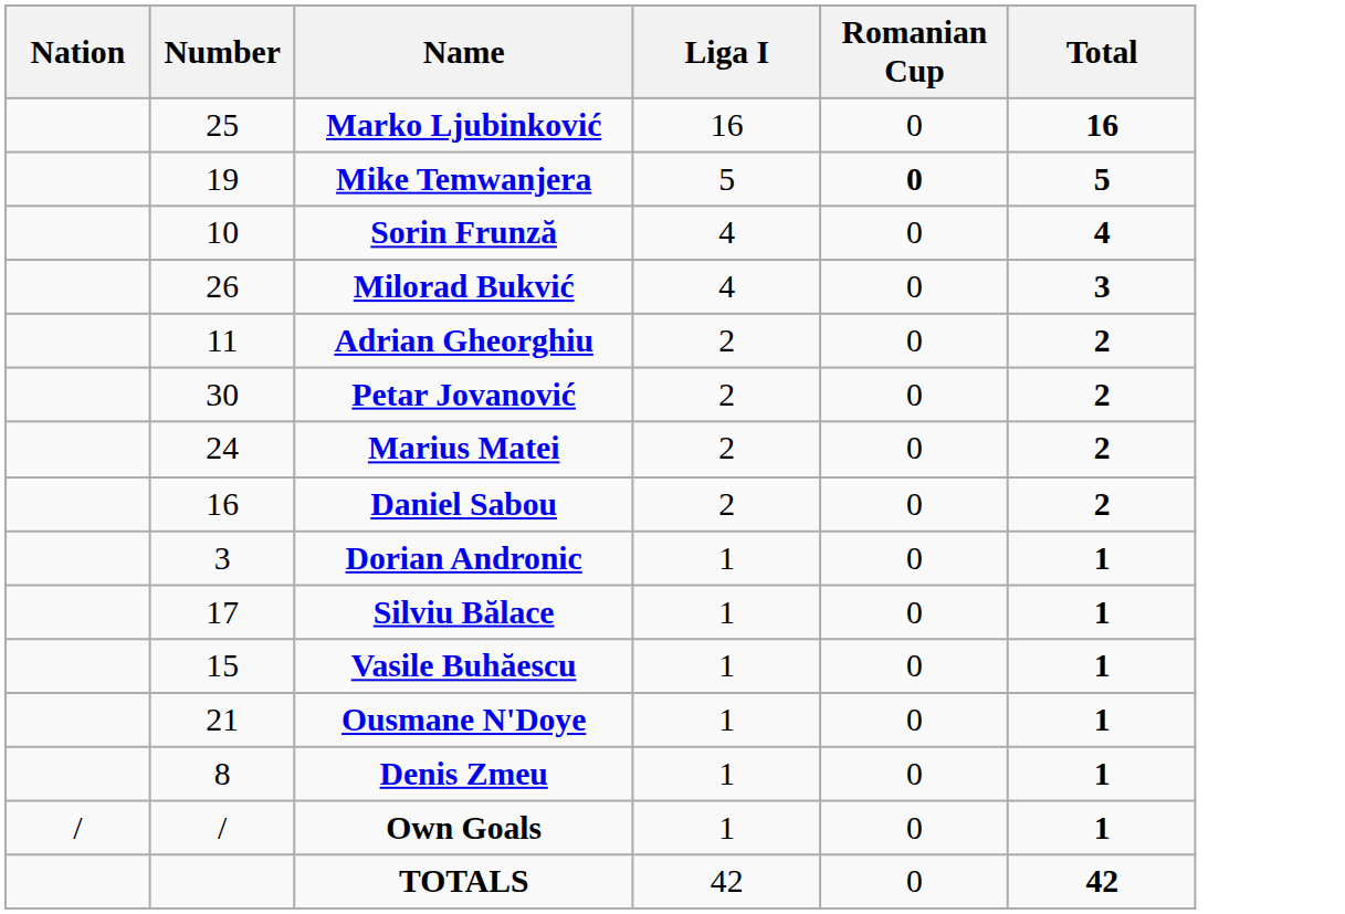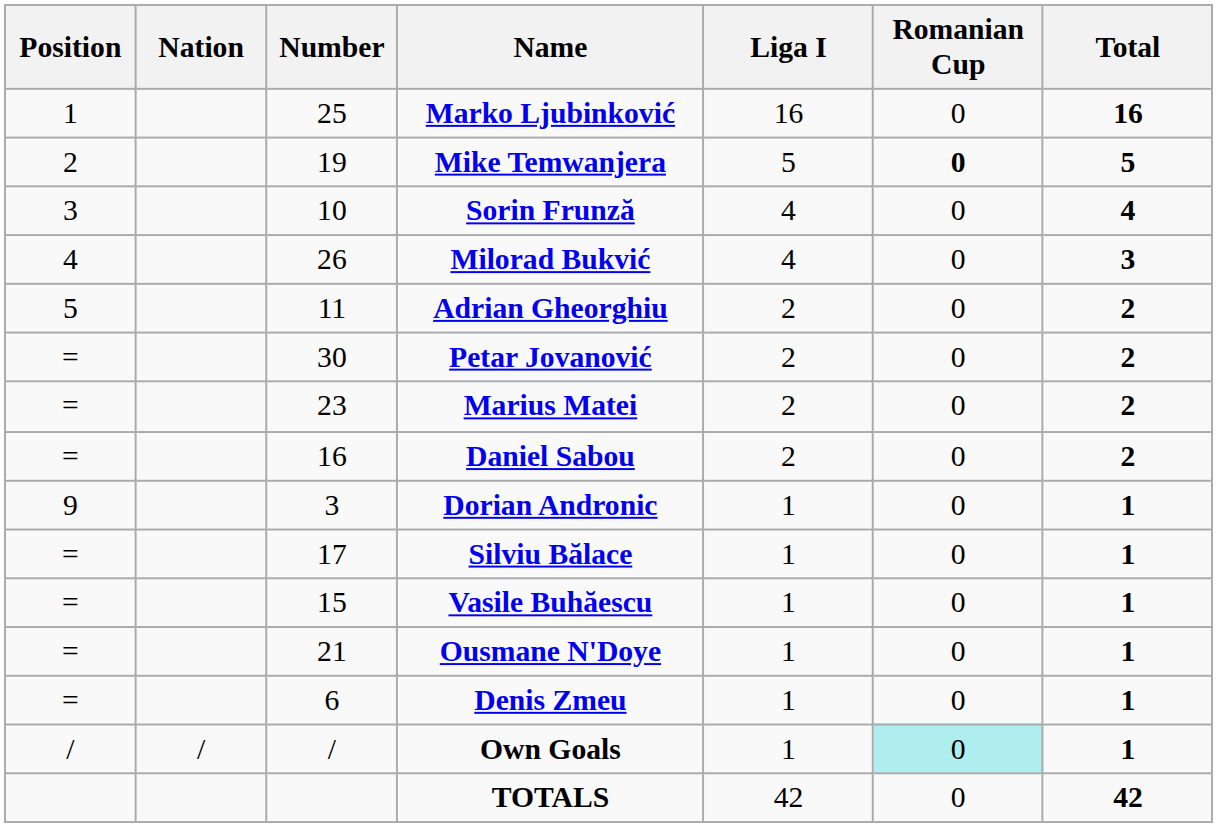+ column: Position | 1 | 2 | 3 | 4 | 5 | = | = | = | 9 | = | = | = | = | /
Marius Matei | Number: 24 -> 23
Denis Zmeu | Number: 8 -> 6
Own Goals | Romanian Cup: no background -> paleturquoise background
